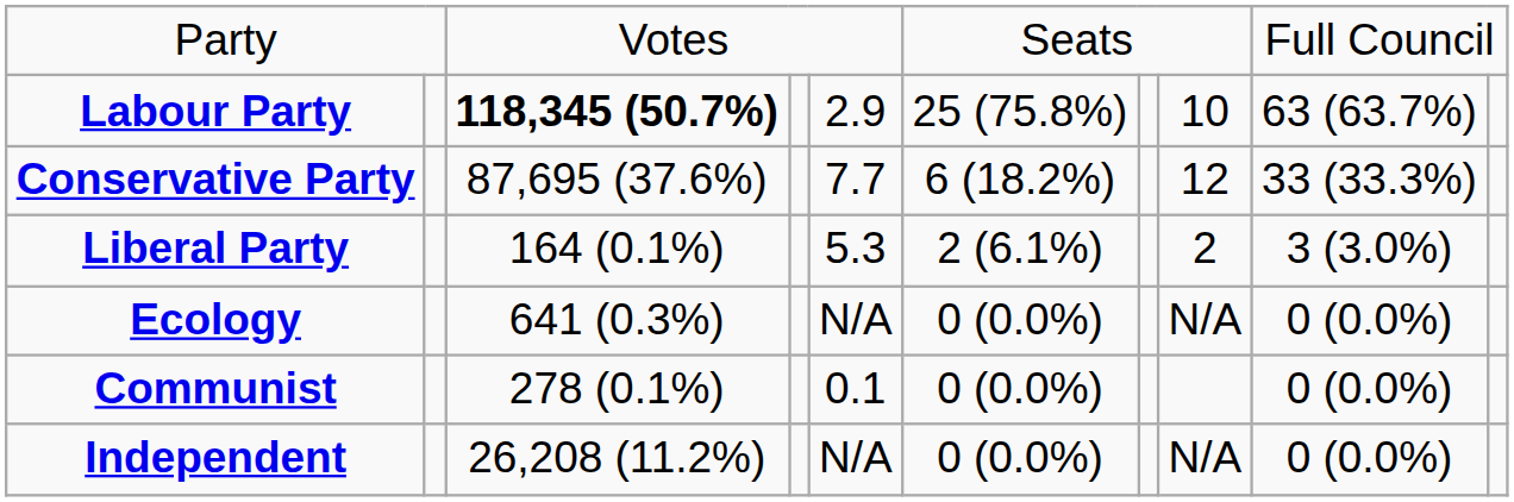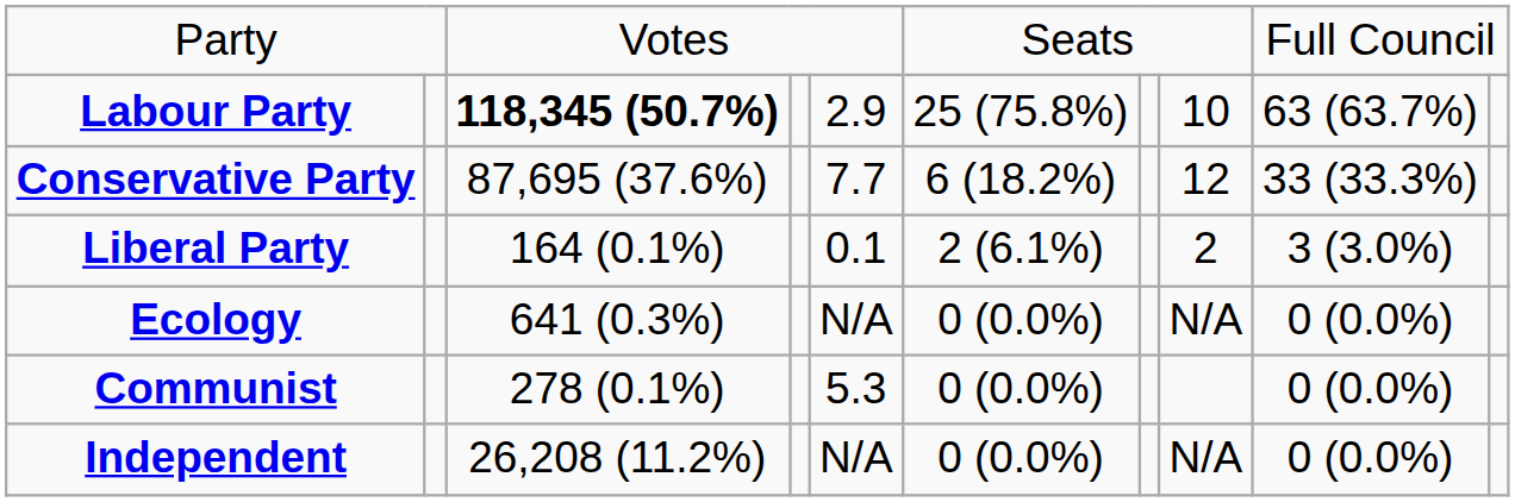Liberal Party | column 5: 5.3 -> 0.1
Communist | column 5: 0.1 -> 5.3
